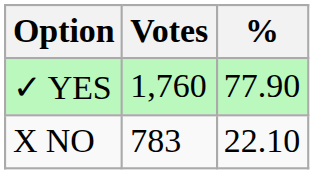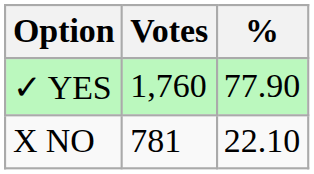X NO | Votes: 783 -> 781
